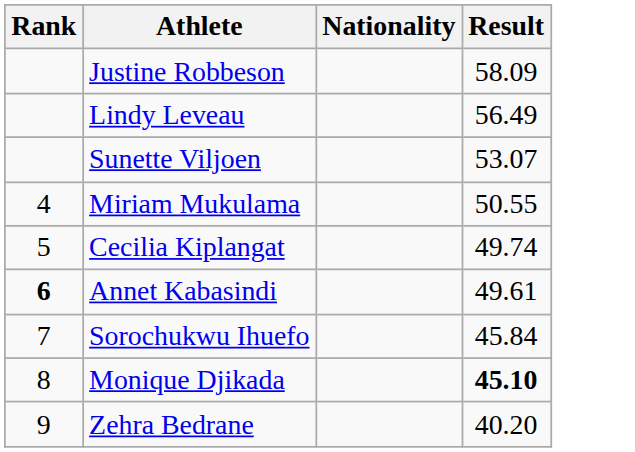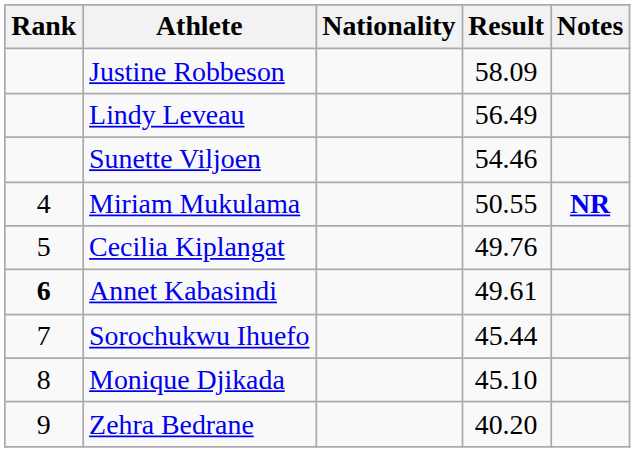+ column: Notes | NR
Sunette Viljoen | Result: 53.07 -> 54.46
Cecilia Kiplangat | Result: 49.74 -> 49.76
Sorochukwu Ihuefo | Result: 45.84 -> 45.44
Monique Djikada | Result: bold -> normal
